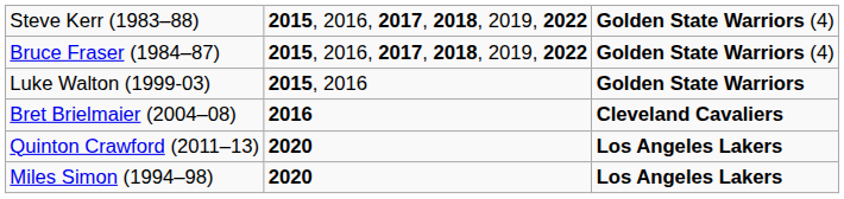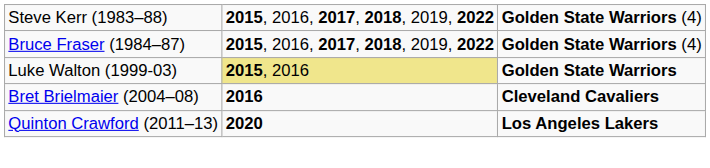Luke Walton (1999-03) | column 2: no background -> khaki background
- row: Miles Simon (1994–98) | 2020 | Los Angeles Lakers
